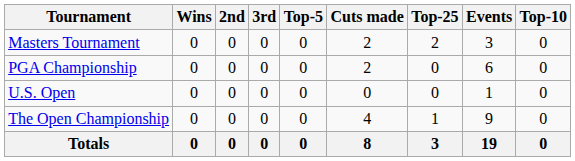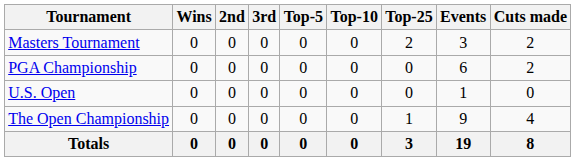columns swapped: Top-10 <-> Cuts made
